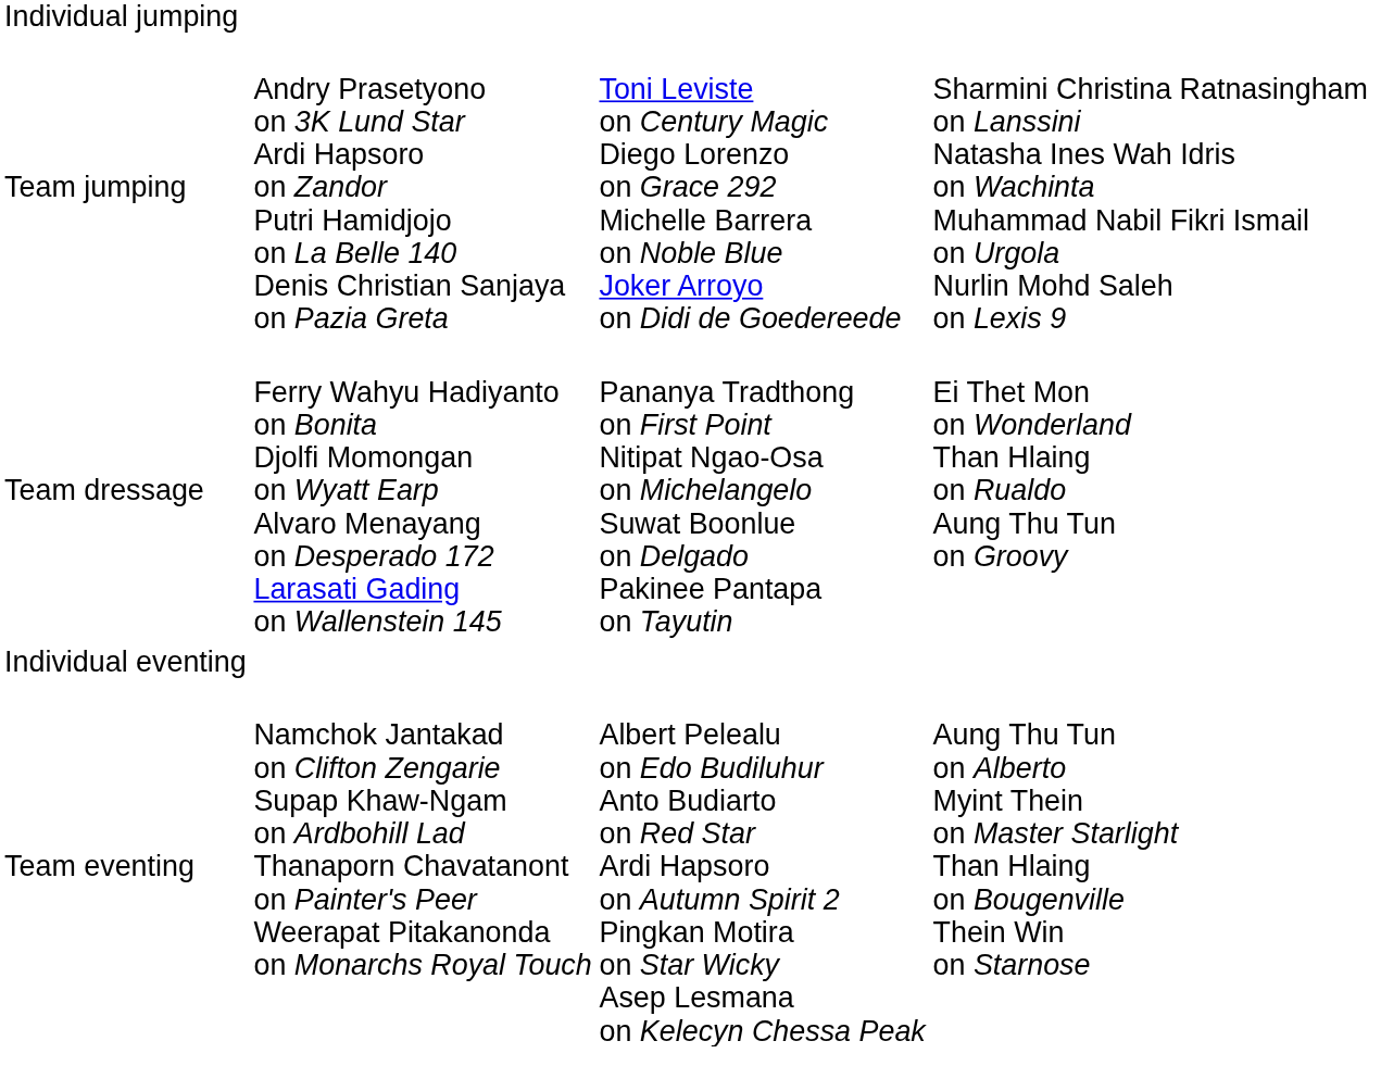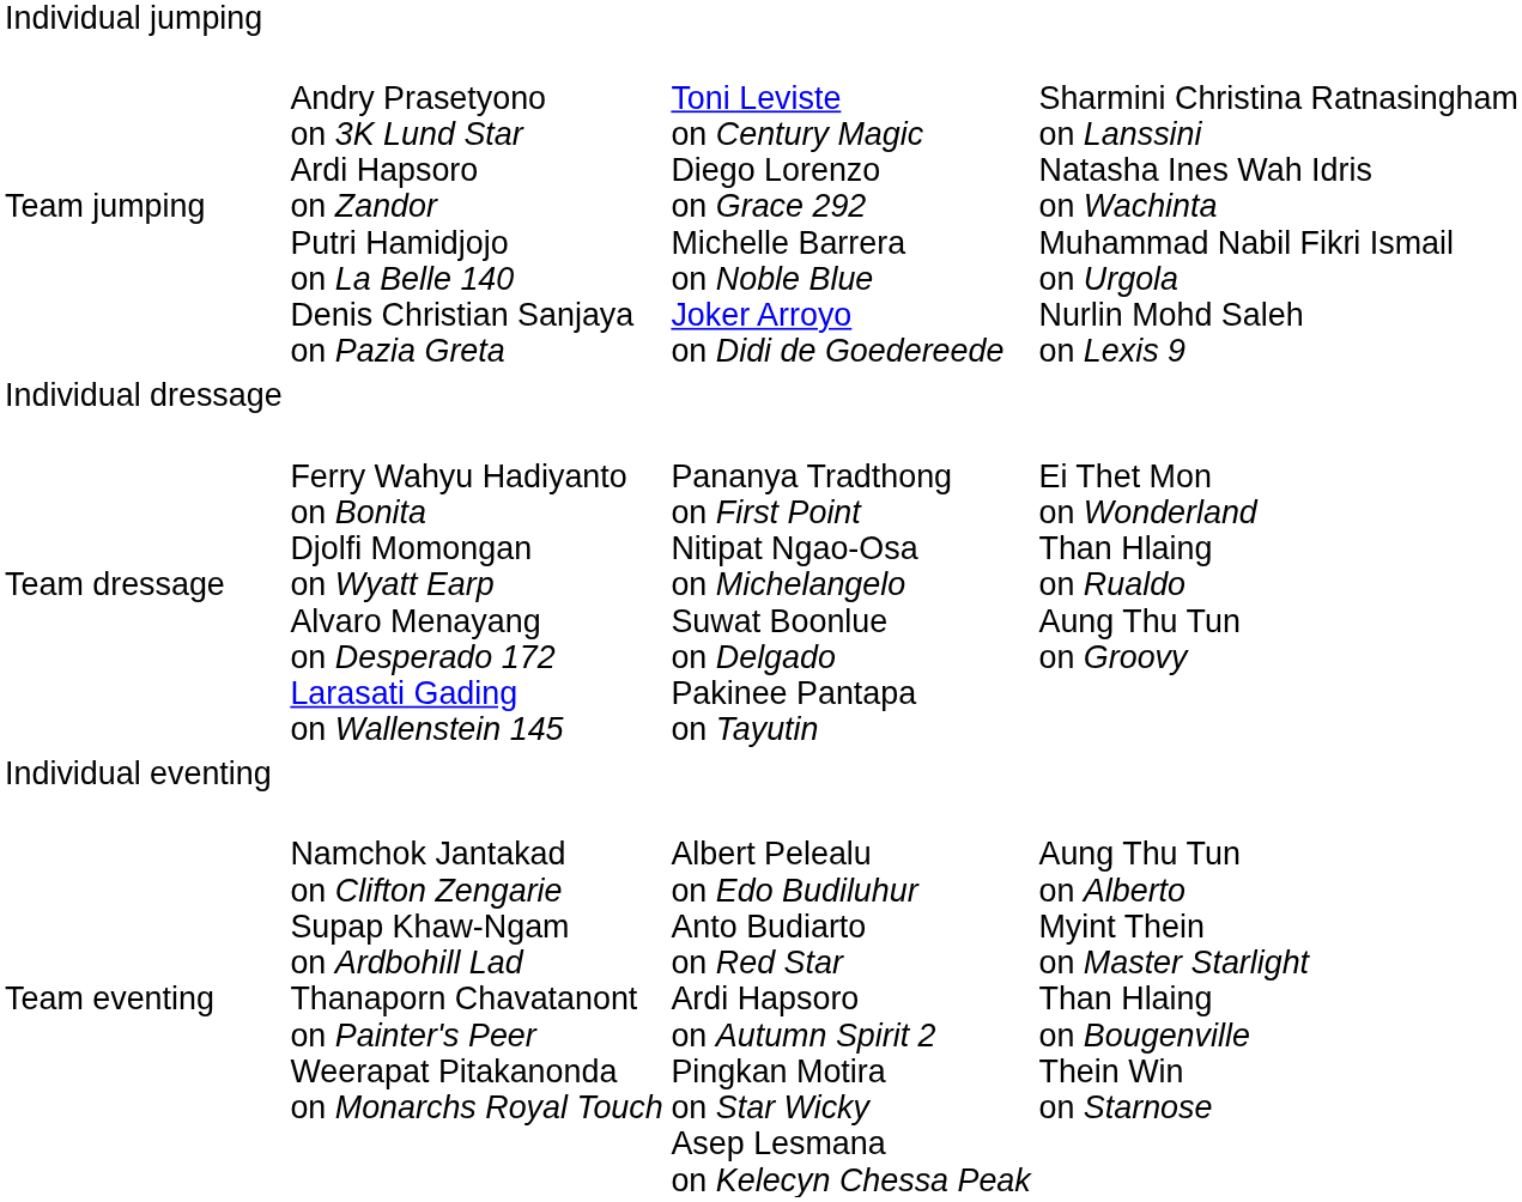+ row: Individual dressage
